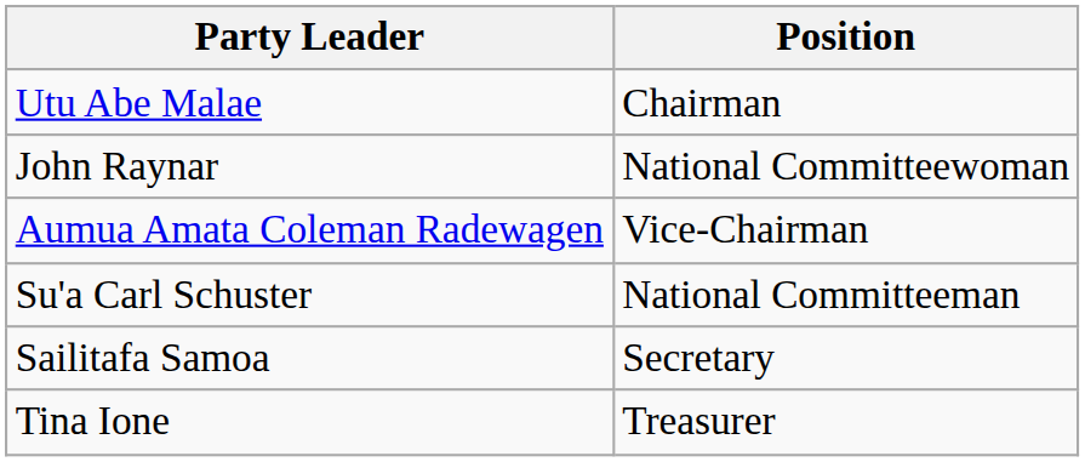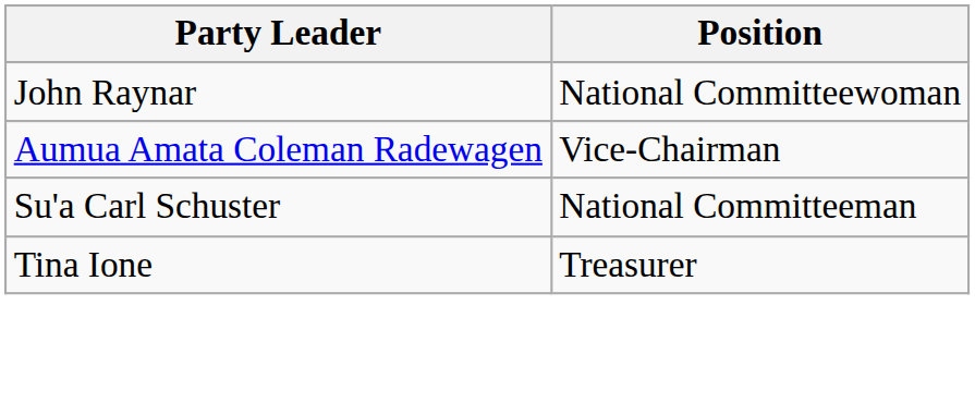- row: Utu Abe Malae | Chairman
- row: Sailitafa Samoa | Secretary
